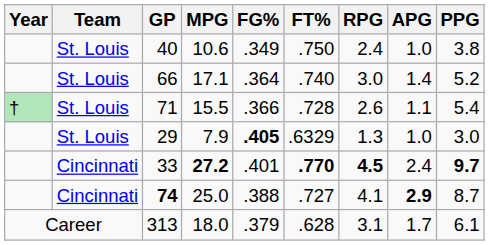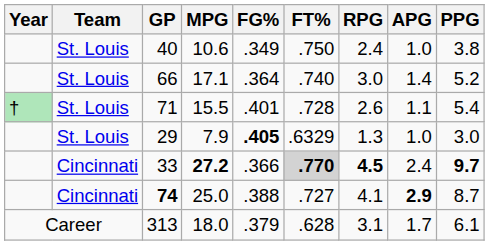71 | FG%: .366 -> .401
33 | FG%: .401 -> .366
33 | FT%: no background -> lightgrey background
